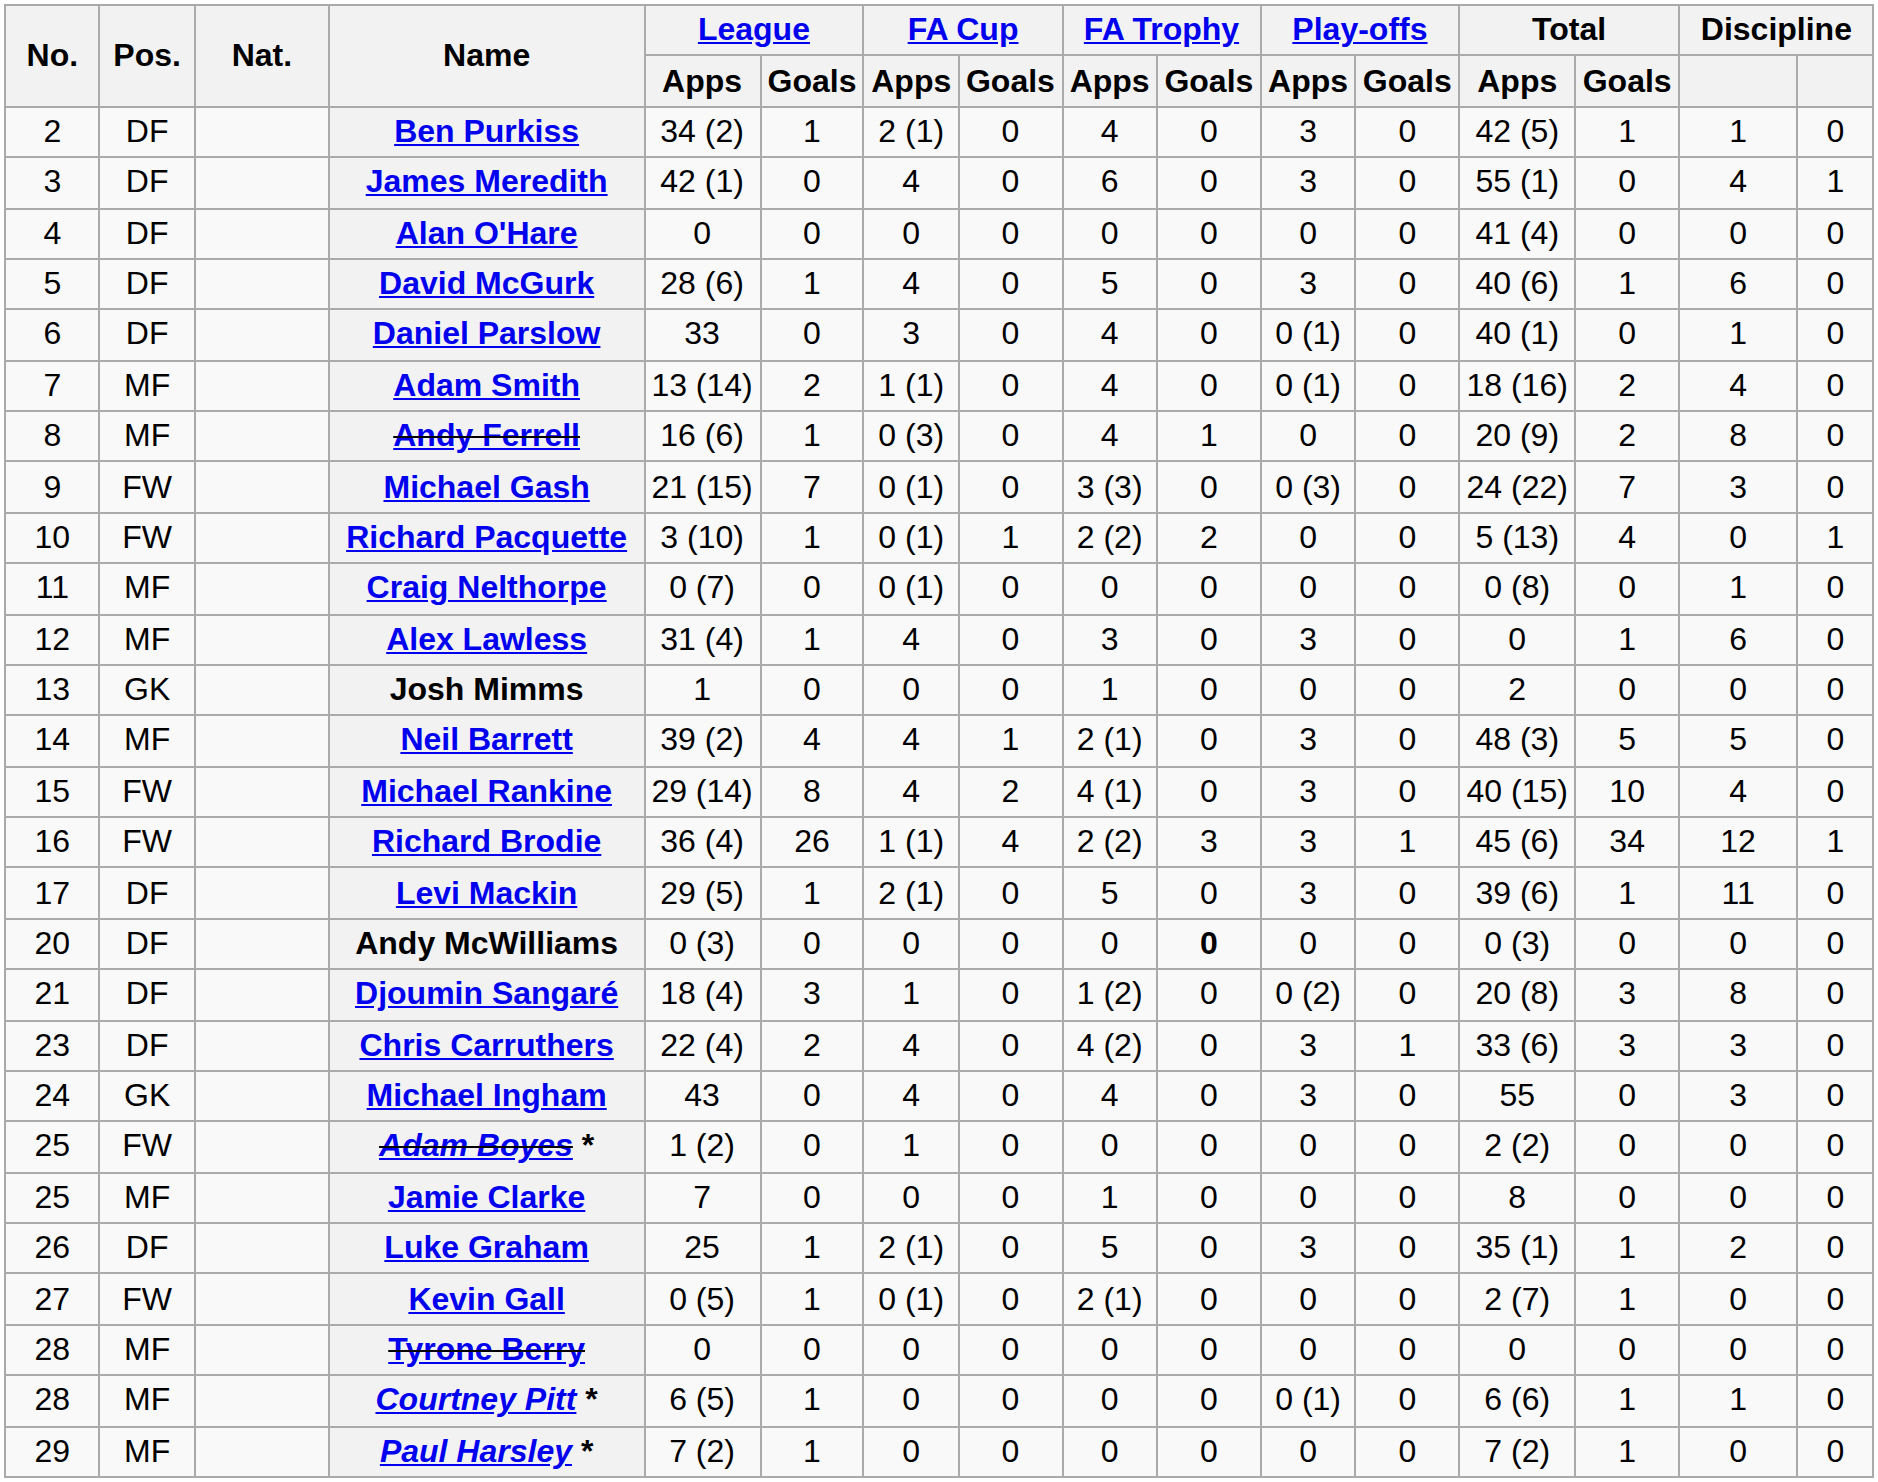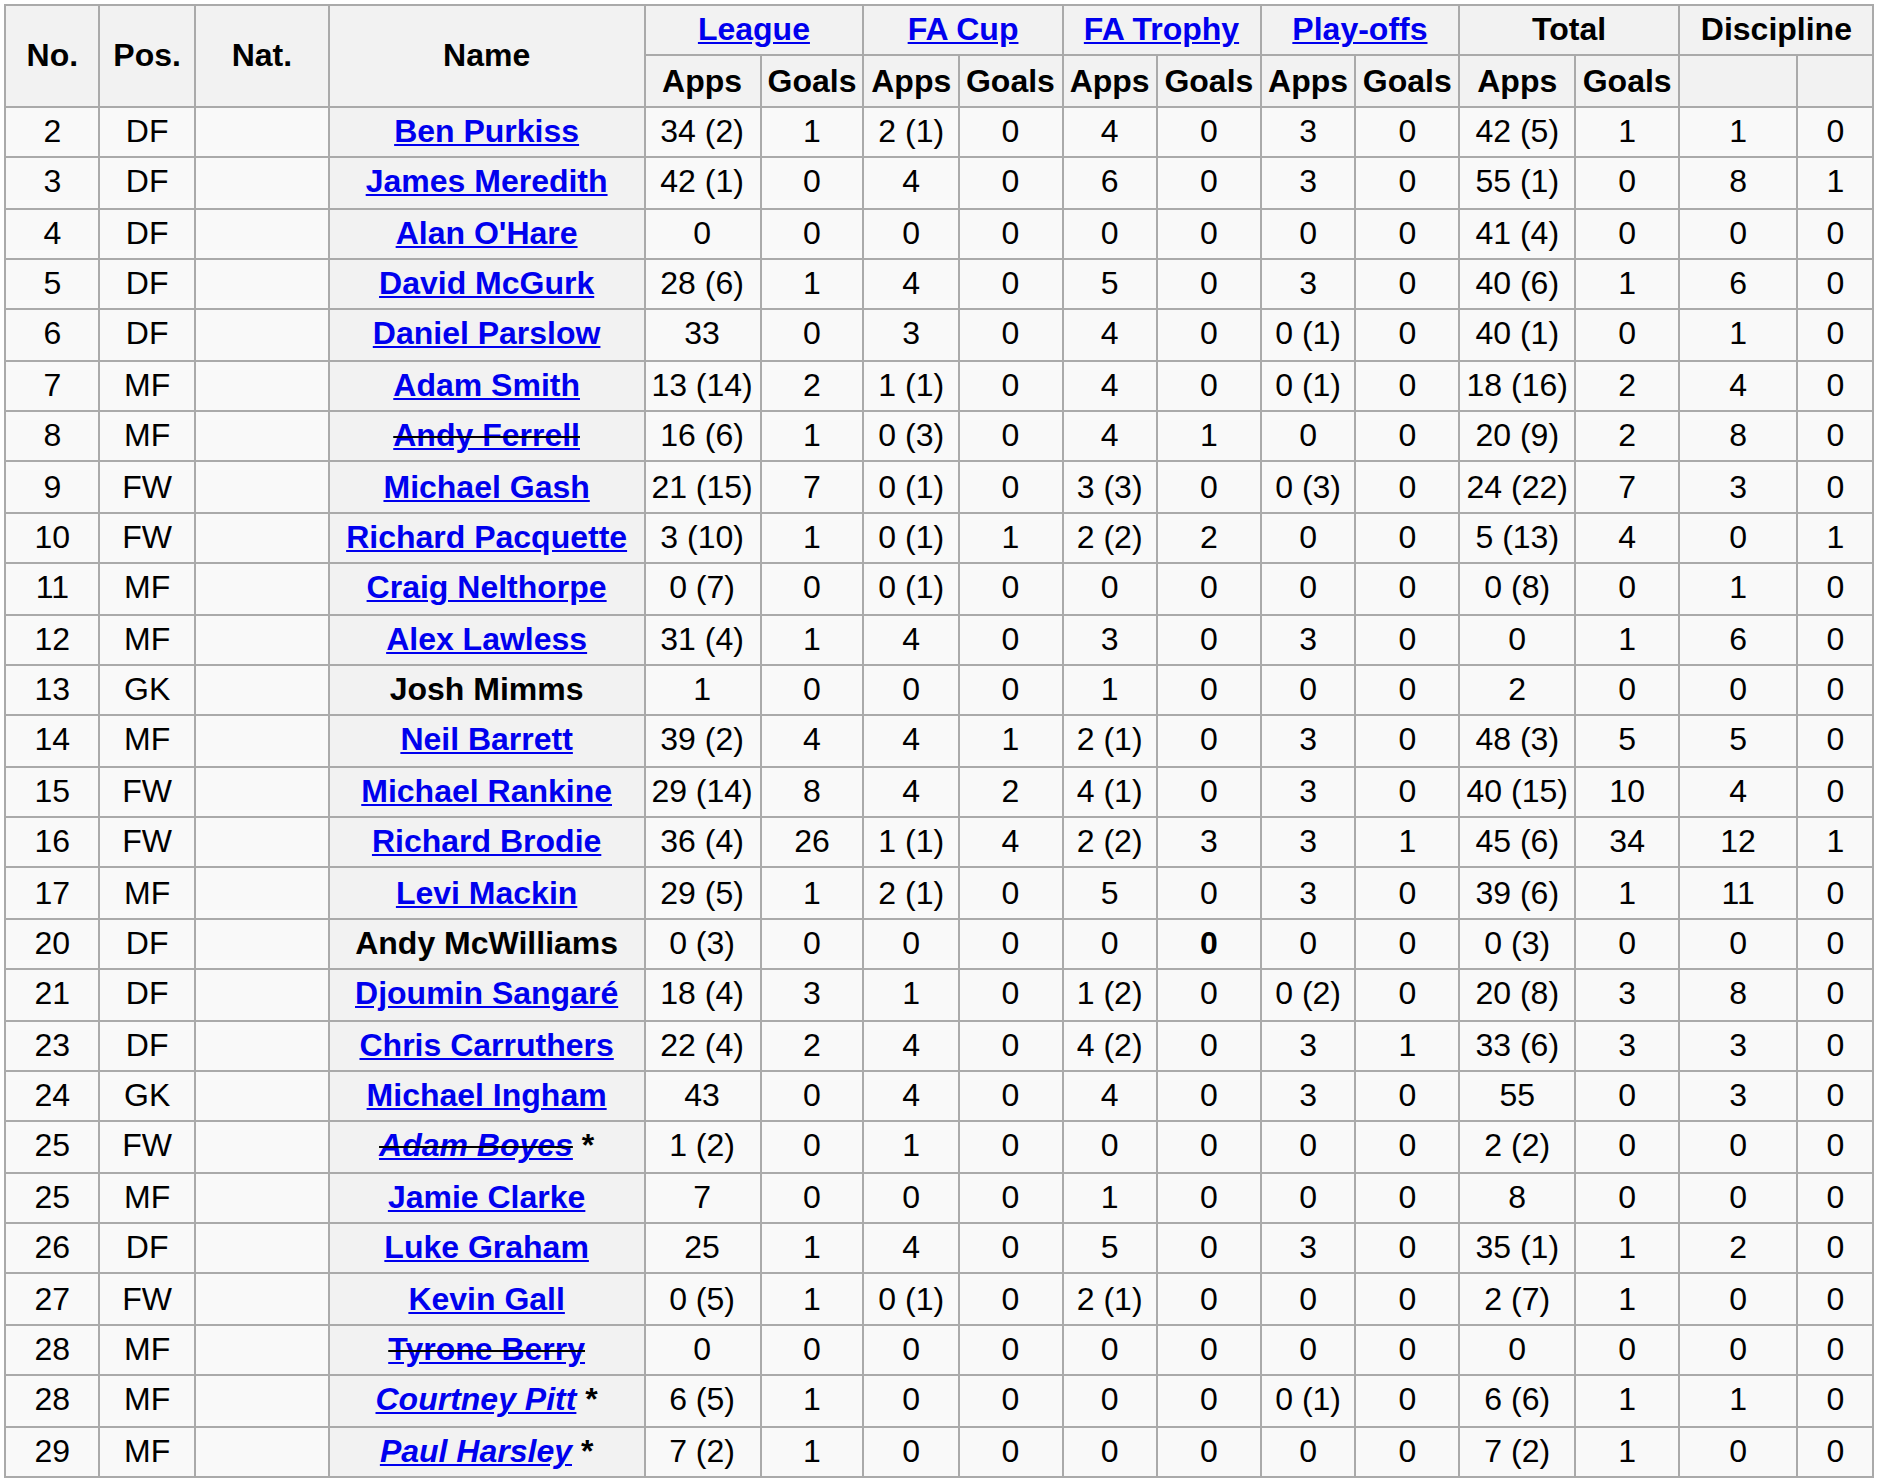James Meredith | column 15: 4 -> 8
Levi Mackin | Pos.: DF -> MF
Luke Graham | FA Cup / Apps: 2 (1) -> 4
